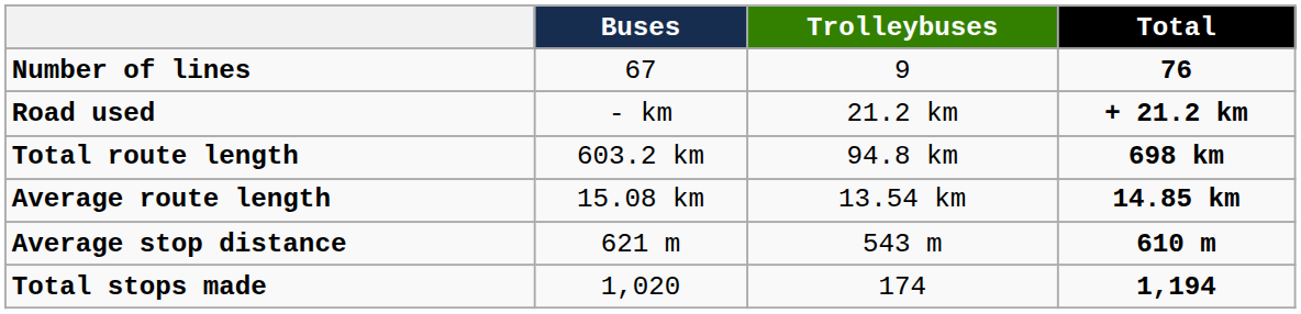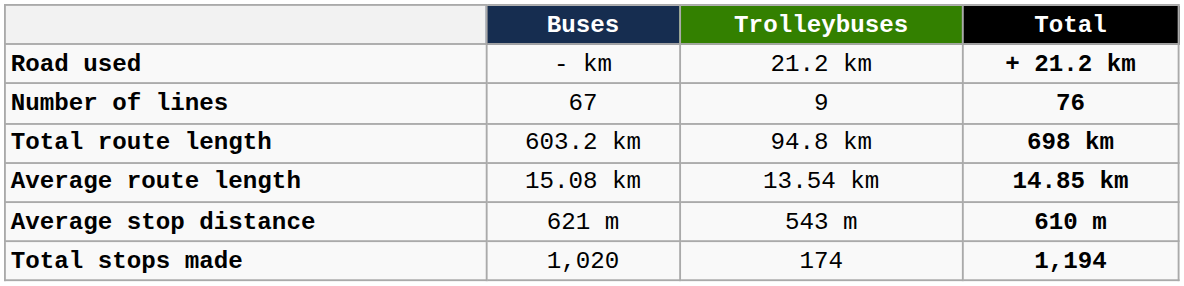rows swapped: Number of lines <-> Road used
